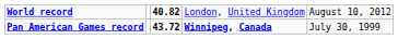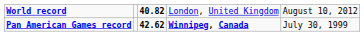Pan American Games record | column 3: 43.72 -> 42.62
